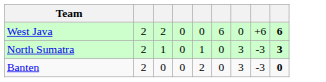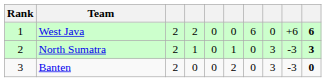+ column: Rank | 1 | 2 | 3
